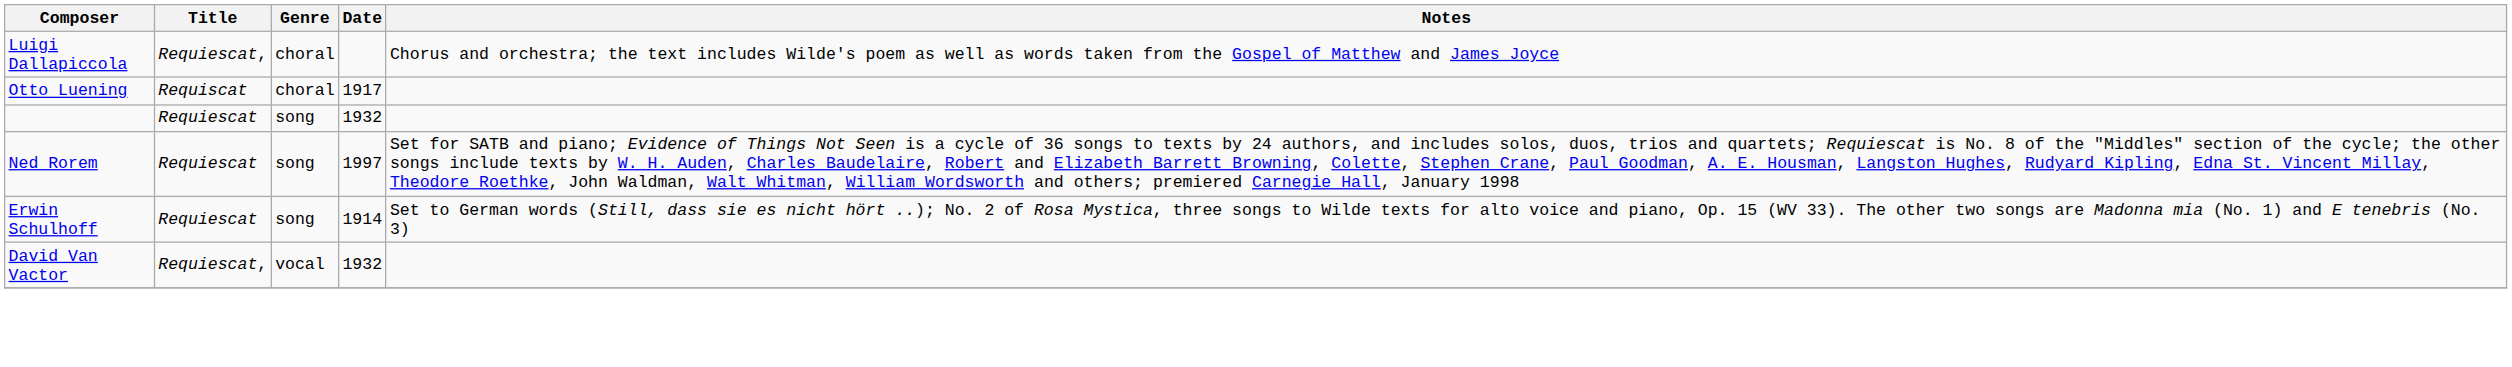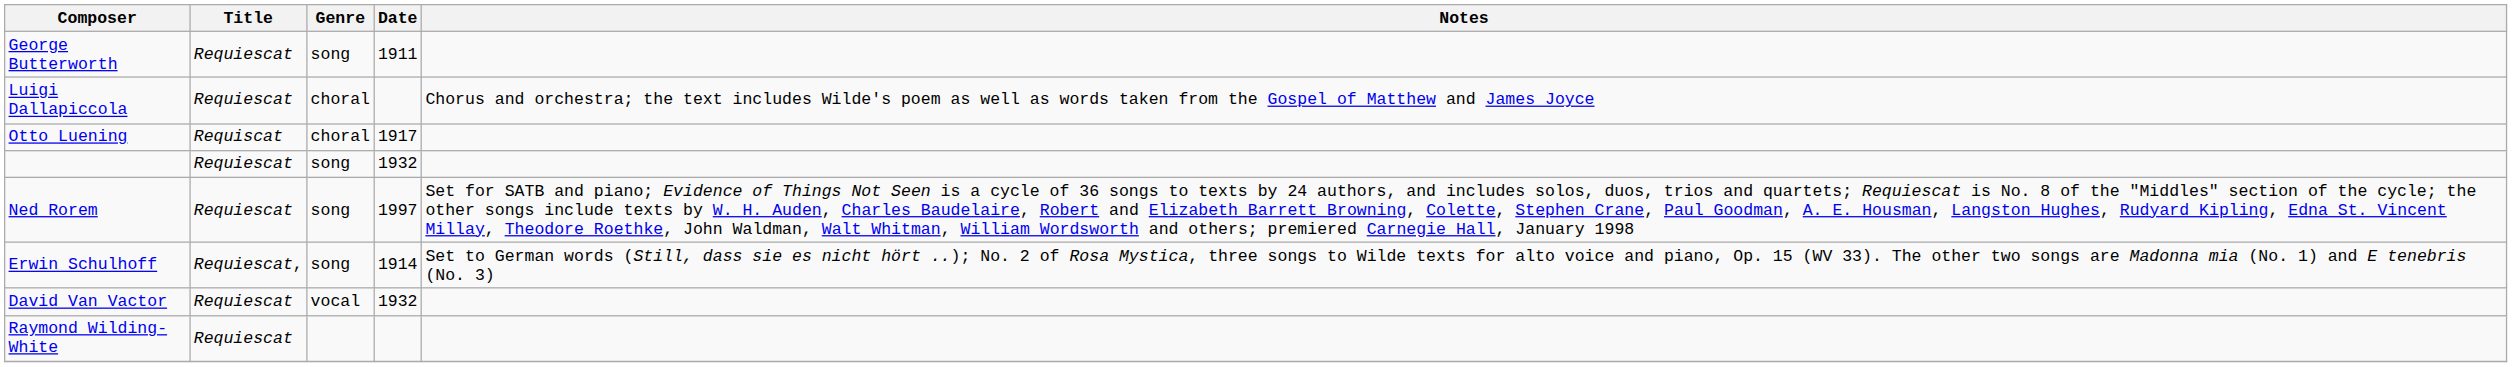+ row: George Butterworth | Requiescat | song | 1911
Luigi Dallapiccola | Title: Requiescat, -> Requiescat
Erwin Schulhoff | Title: Requiescat -> Requiescat,
David Van Vactor | Title: Requiescat, -> Requiescat
+ row: Raymond Wilding-White | Requiescat
